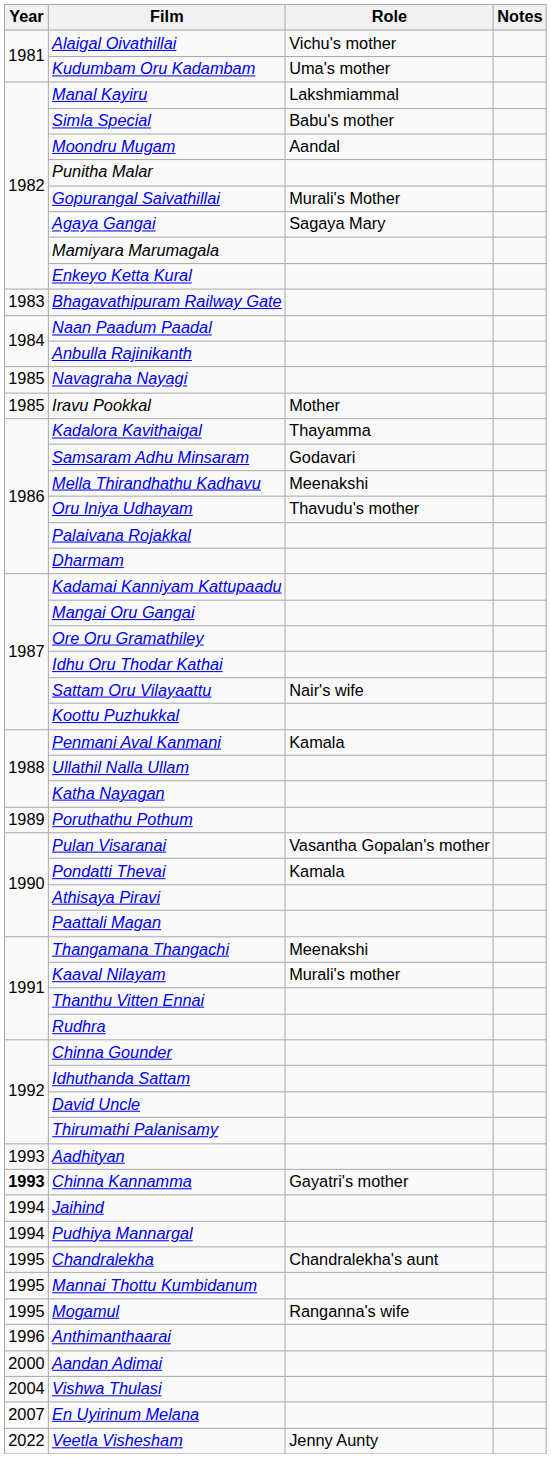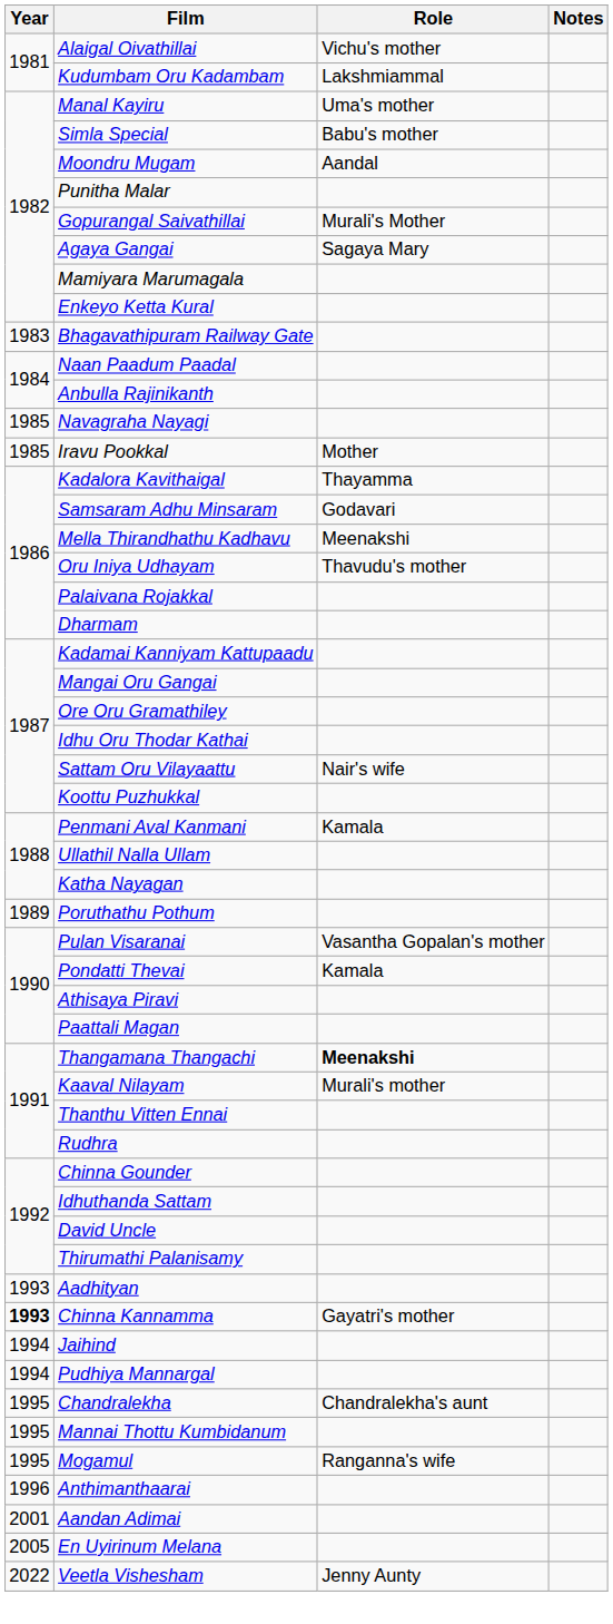Kudumbam Oru Kadambam | Role: Uma's mother -> Lakshmiammal
Manal Kayiru | Role: Lakshmiammal -> Uma's mother
Thangamana Thangachi | Role: normal -> bold
Aandan Adimai | Year: 2000 -> 2001
- row: 2004 | Vishwa Thulasi
En Uyirinum Melana | Year: 2007 -> 2005
